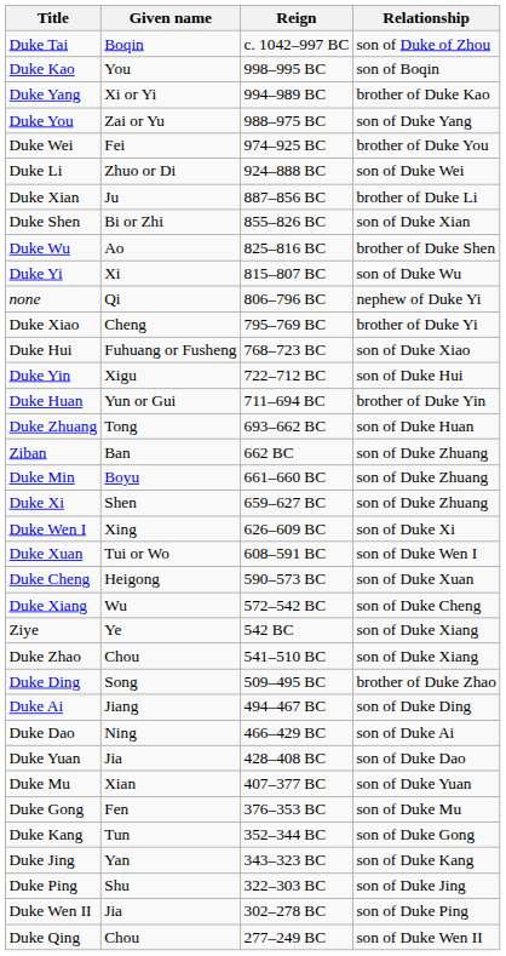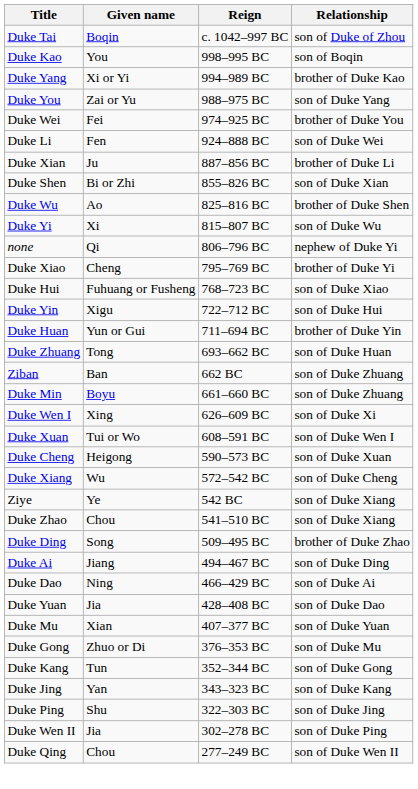Duke Li | Given name: Zhuo or Di -> Fen
- row: Duke Xi | Shen | 659–627 BC | son of Duke Zhuang
Duke Gong | Given name: Fen -> Zhuo or Di
